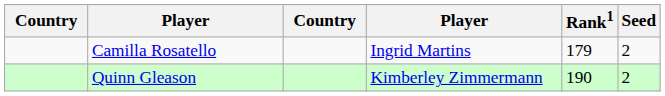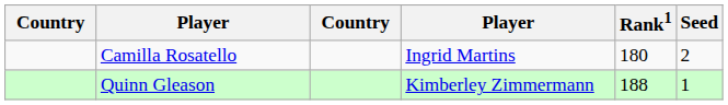Camilla Rosatello | Rank1: 179 -> 180
Quinn Gleason | Rank1: 190 -> 188
Quinn Gleason | Seed: 2 -> 1
